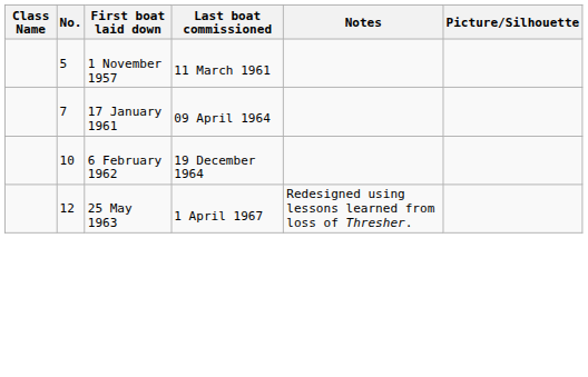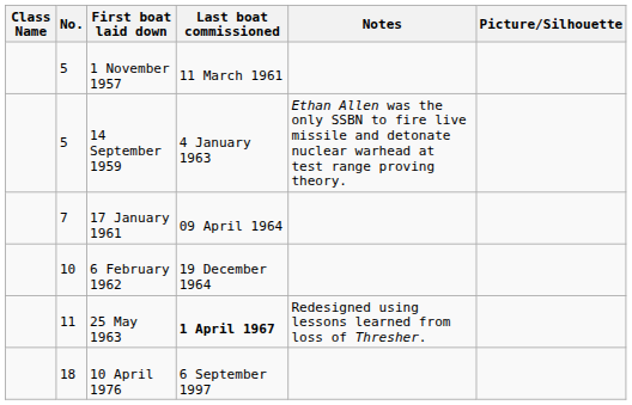+ row: 5 | 14 September 1959 | 4 January 1963 | Ethan Allen was the only SSBN to fire live missile and detonate nuclear warhead at test range proving theory.
25 May 1963 | No.: 12 -> 11
25 May 1963 | Last boat commissioned: normal -> bold
+ row: 18 | 10 April 1976 | 6 September 1997
